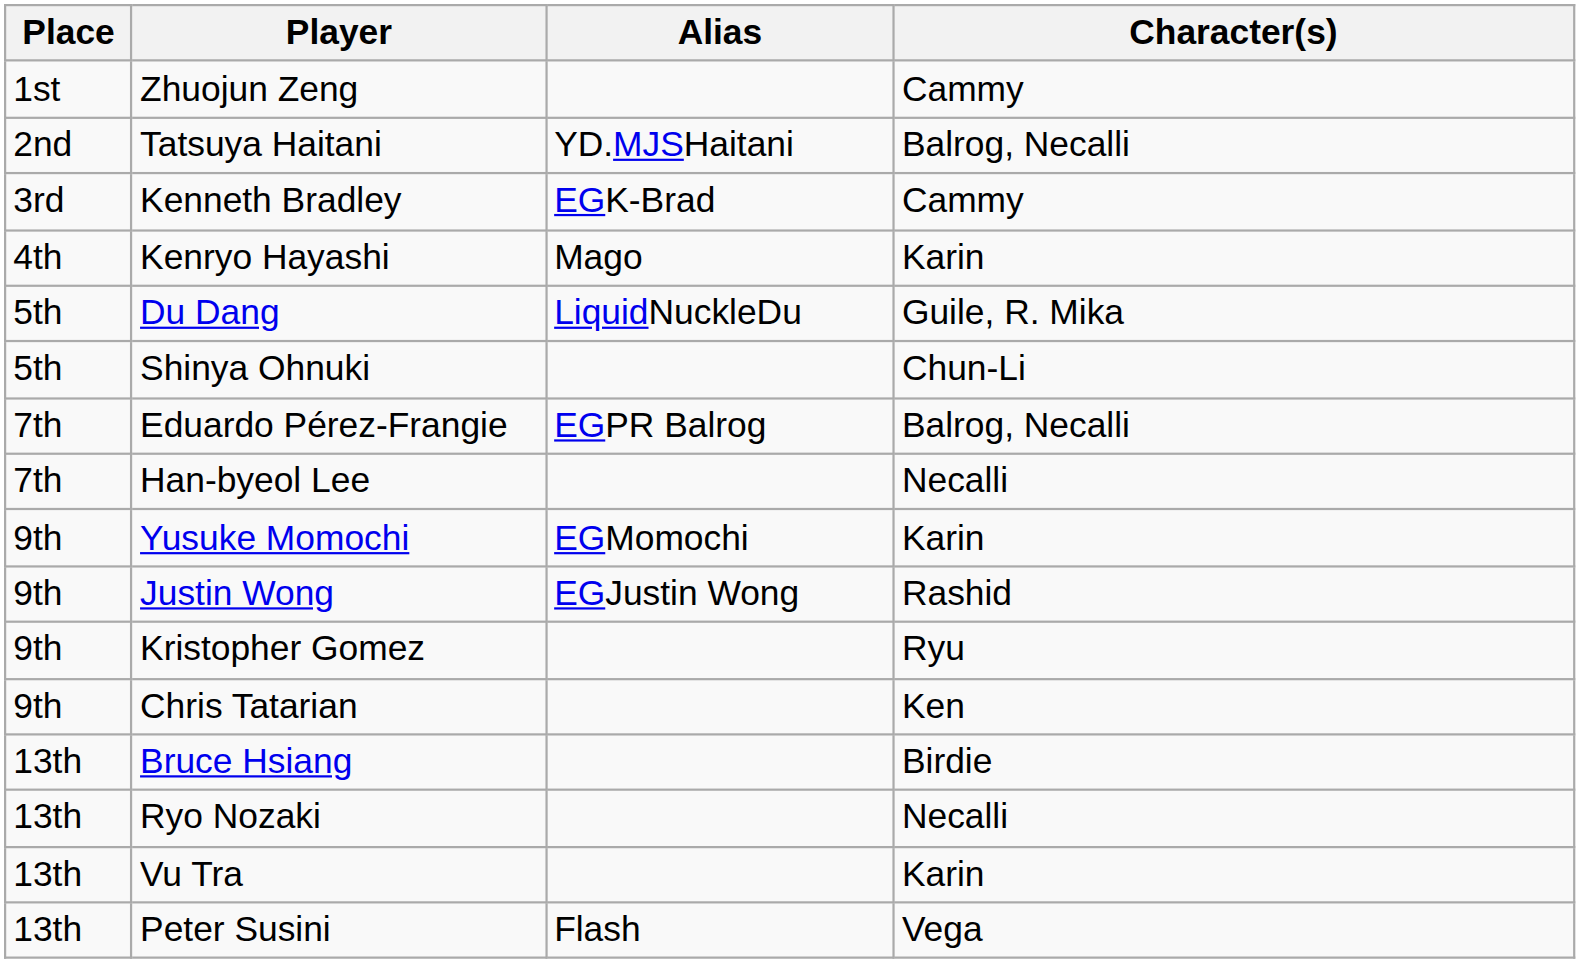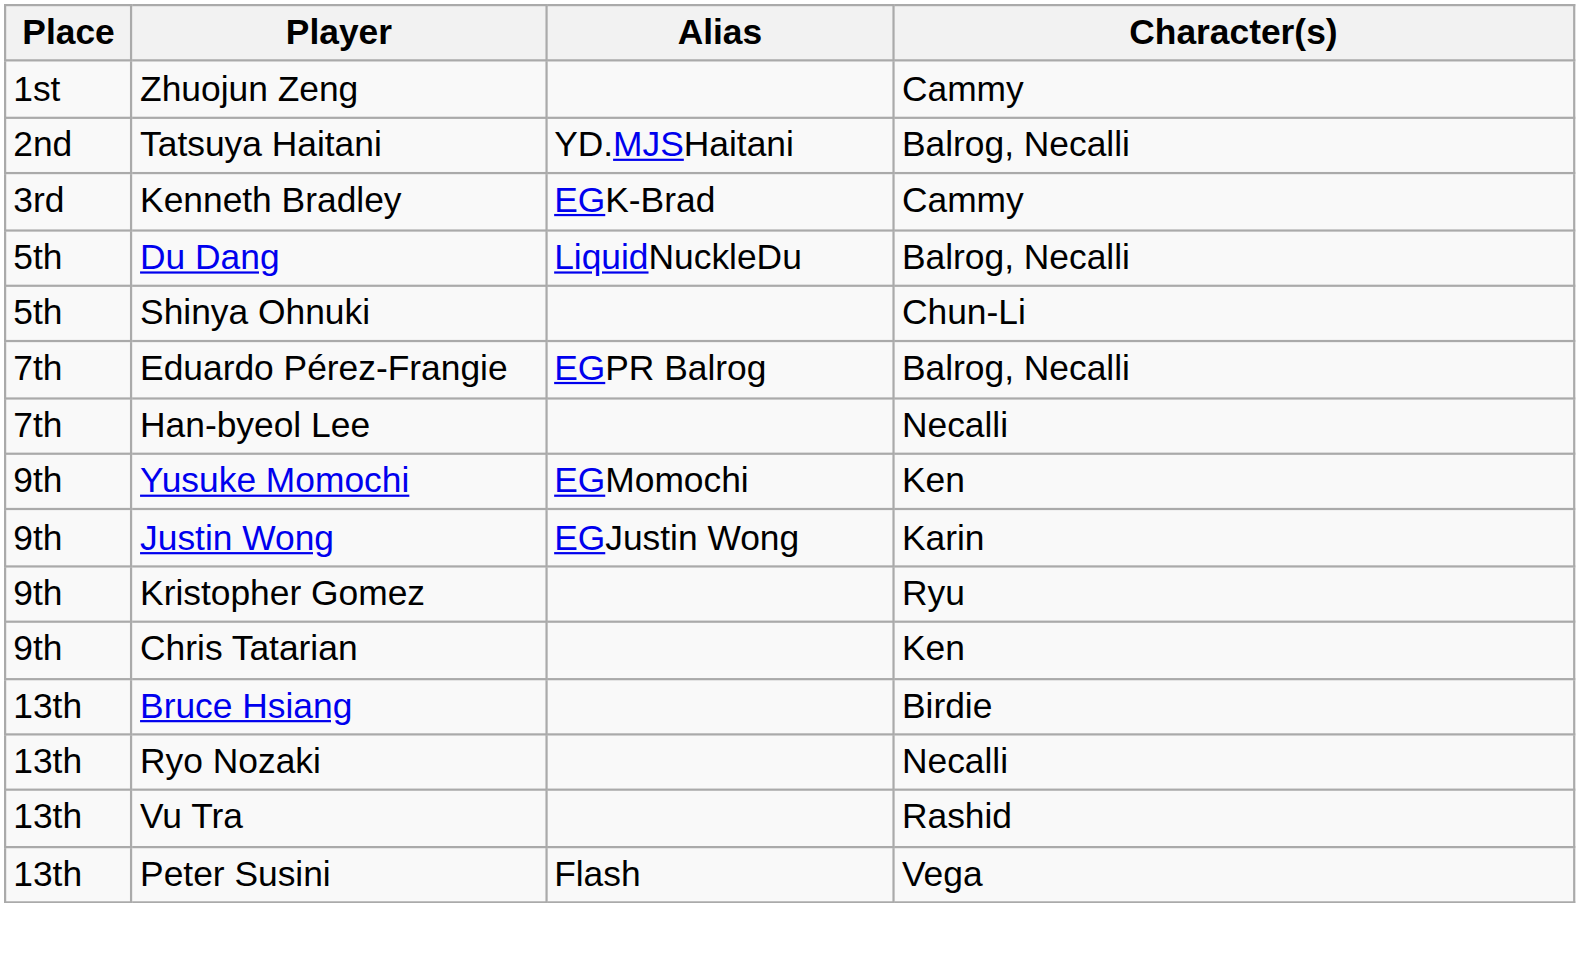- row: 4th | Kenryo Hayashi | Mago | Karin
Du Dang | Character(s): Guile, R. Mika -> Balrog, Necalli
Yusuke Momochi | Character(s): Karin -> Ken
Justin Wong | Character(s): Rashid -> Karin
Vu Tra | Character(s): Karin -> Rashid
